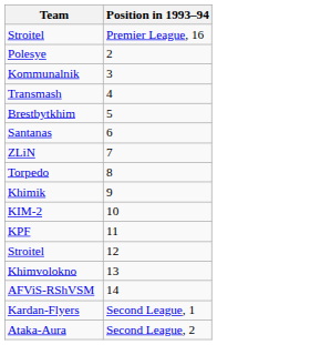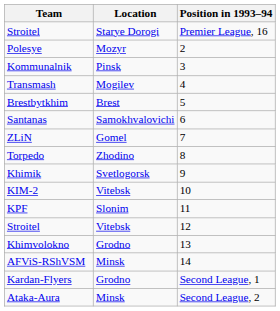+ column: Location | Starye Dorogi | Mozyr | Pinsk | Mogilev | Brest | Samokhvalovichi | Gomel | Zhodino | Svetlogorsk | Vitebsk | Slonim | Vitebsk | Grodno | Minsk | Grodno | Minsk
